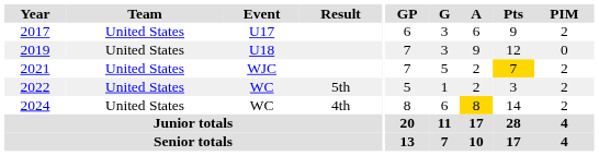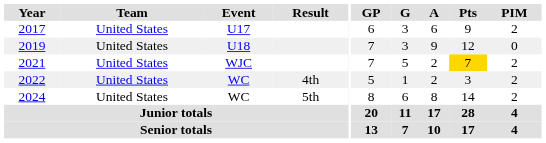2022 | Result: 5th -> 4th
2024 | Result: 4th -> 5th
2024 | A: gold background -> no background
